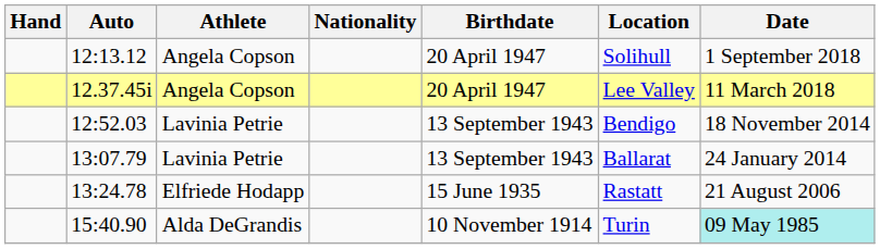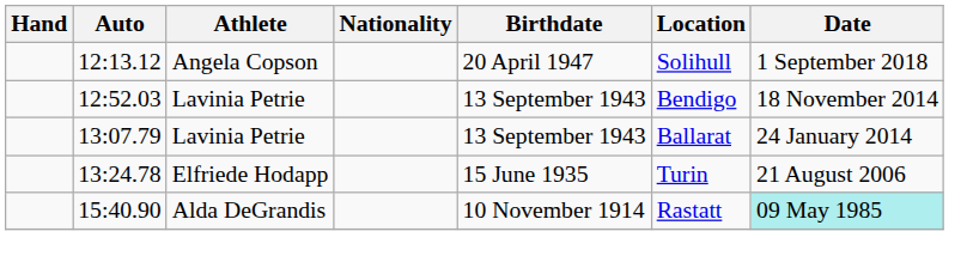- row: 12.37.45i | Angela Copson | 20 April 1947 | Lee Valley | 11 March 2018
13:24.78 | Location: Rastatt -> Turin
15:40.90 | Location: Turin -> Rastatt
